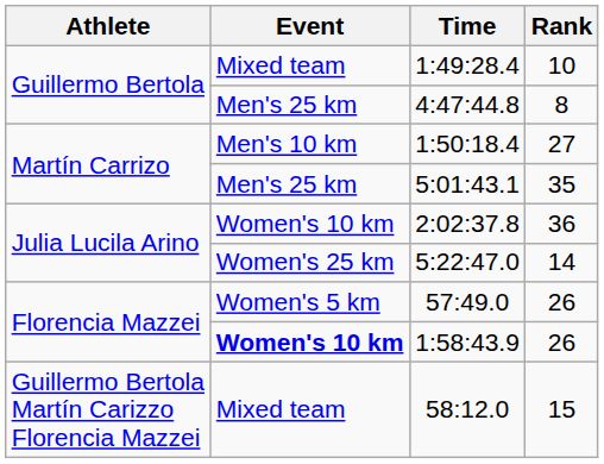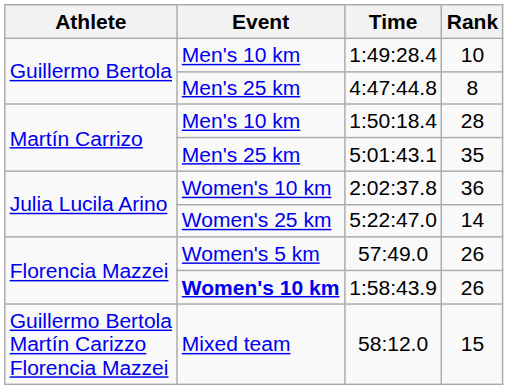1:49:28.4 | Event: Mixed team -> Men's 10 km
1:50:18.4 | Rank: 27 -> 28
